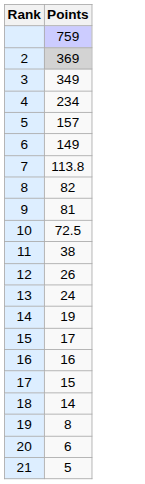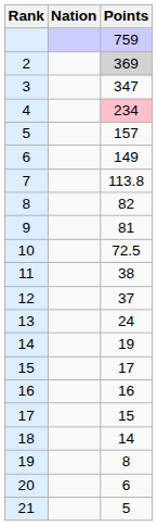+ column: Nation
3 | Points: 349 -> 347
4 | Points: no background -> pink background
12 | Points: 26 -> 37
